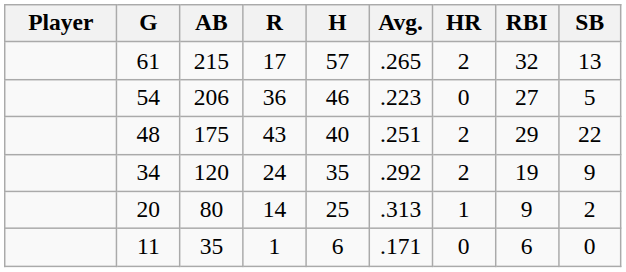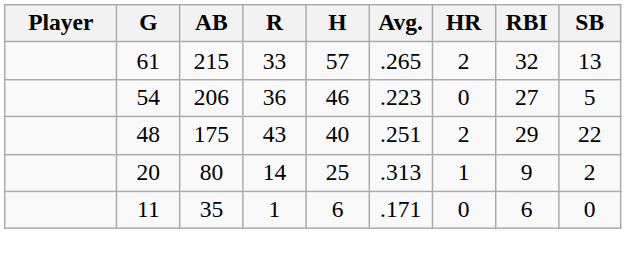61 | R: 17 -> 33
- row: 34 | 120 | 24 | 35 | .292 | 2 | 19 | 9
